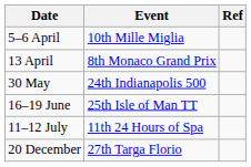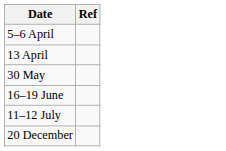- column: Event | 10th Mille Miglia | 8th Monaco Grand Prix | 24th Indianapolis 500 | 25th Isle of Man TT | 11th 24 Hours of Spa | 27th Targa Florio
